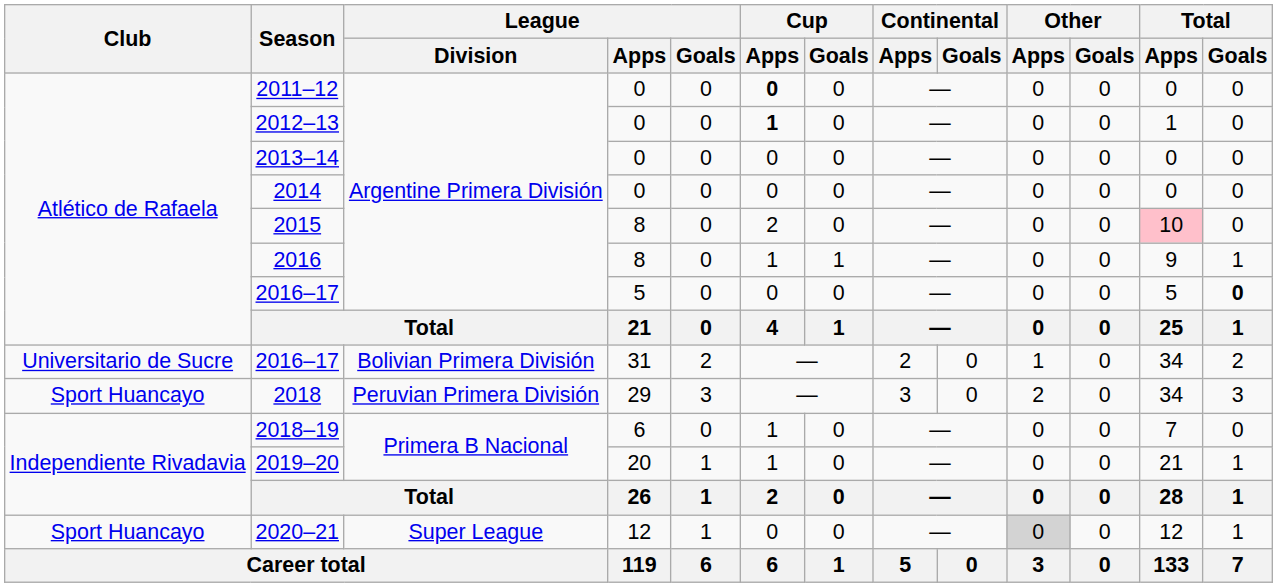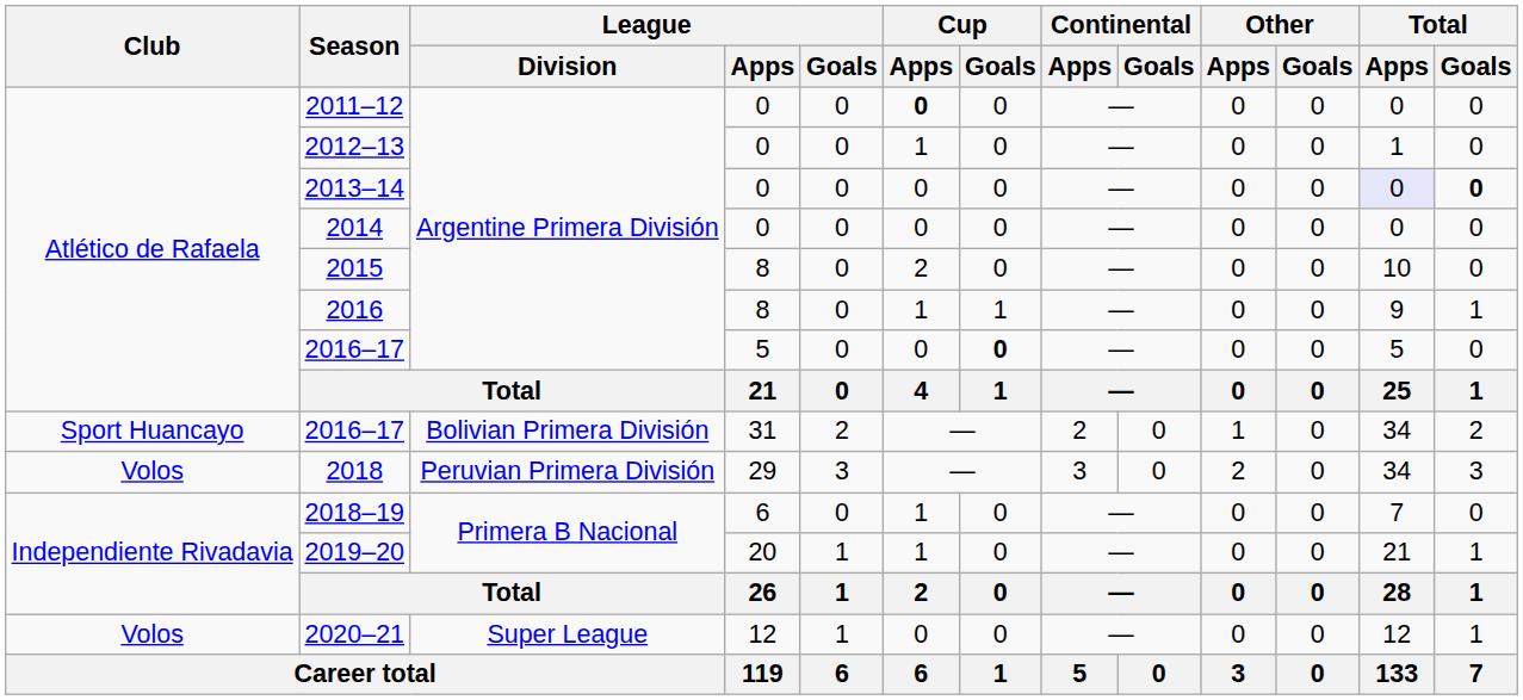2012–13 | Cup / Apps: bold -> normal
2013–14 | Total / Apps: no background -> lavender background
2013–14 | Total / Goals: normal -> bold
2015 | Total / Apps: pink background -> no background
2016–17 / 5 | Cup / Goals: normal -> bold
2016–17 / 5 | Total / Goals: bold -> normal
2016–17 / 31 | Club: Universitario de Sucre -> Sport Huancayo
2018 | Club: Sport Huancayo -> Volos
2020–21 | Club: Sport Huancayo -> Volos
2020–21 | Other / Apps: lightgrey background -> no background
